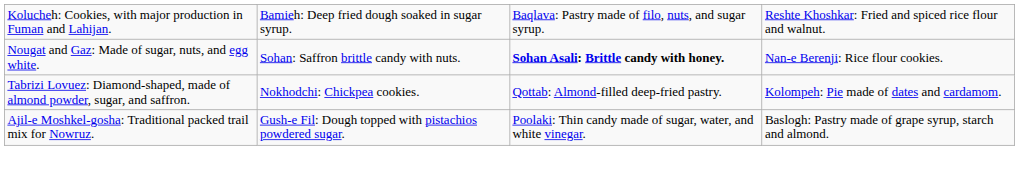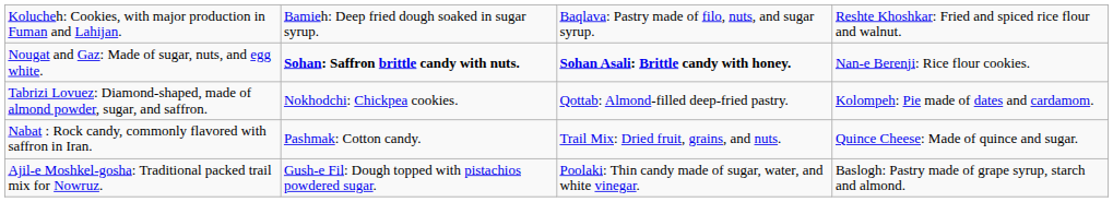Nougat and Gaz: Made of sugar, nuts, and egg white. | column 2: normal -> bold
+ row: Nabat : Rock candy, commonly flavored with saffron in Iran. | Pashmak: Cotton candy. | Trail Mix: Dried fruit, grains, and nuts. | Quince Cheese: Made of quince and sugar.
